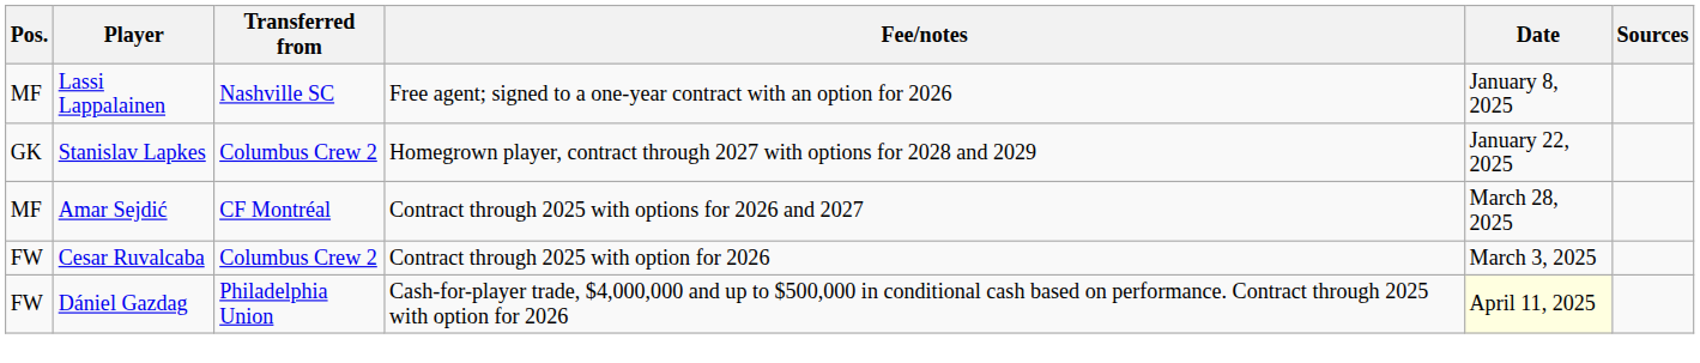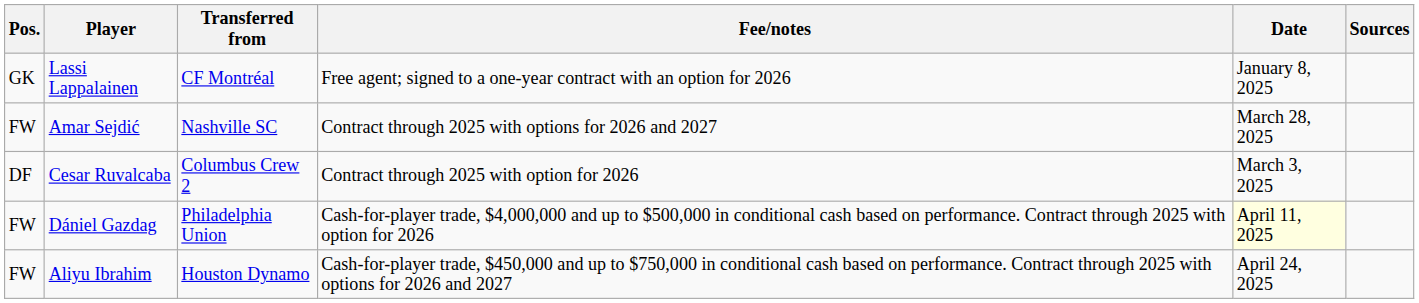Lassi Lappalainen | Pos.: MF -> GK
Lassi Lappalainen | Transferred from: Nashville SC -> CF Montréal
- row: GK | Stanislav Lapkes | Columbus Crew 2 | Homegrown player, contract through 2027 with options for 2028 and 2029 | January 22, 2025
Amar Sejdić | Pos.: MF -> FW
Amar Sejdić | Transferred from: CF Montréal -> Nashville SC
Cesar Ruvalcaba | Pos.: FW -> DF
+ row: FW | Aliyu Ibrahim | Houston Dynamo | Cash-for-player trade, $450,000 and up to $750,000 in conditional cash based on performance. Contract through 2025 with options for 2026 and 2027 | April 24, 2025
